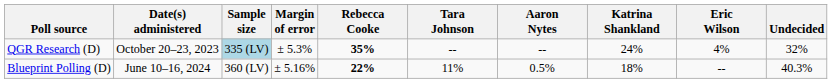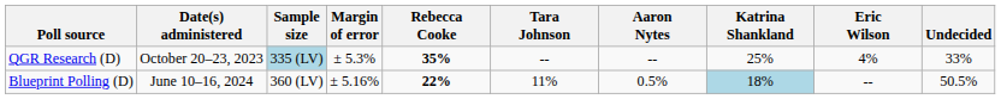QGR Research (D) | Katrina Shankland: 24% -> 25%
QGR Research (D) | Undecided: 32% -> 33%
Blueprint Polling (D) | Katrina Shankland: no background -> lightblue background
Blueprint Polling (D) | Undecided: 40.3% -> 50.5%
